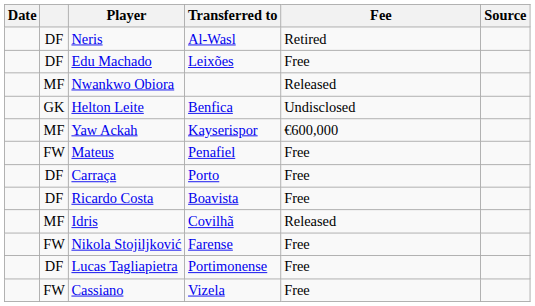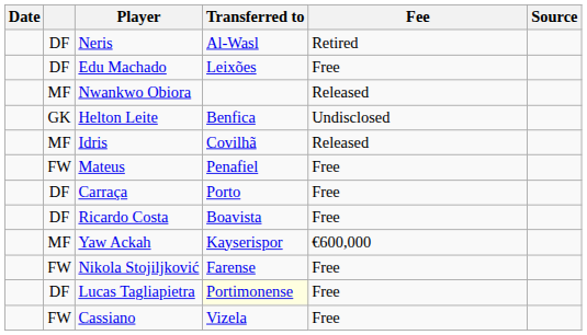rows swapped: Idris <-> Yaw Ackah
Lucas Tagliapietra | Transferred to: no background -> lightyellow background
